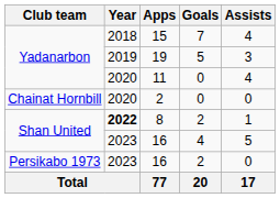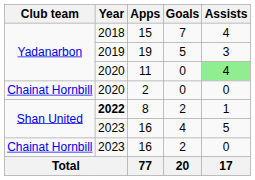11 | Assists: no background -> lightgreen background
16 / 2 | Club team: Persikabo 1973 -> Chainat Hornbill
